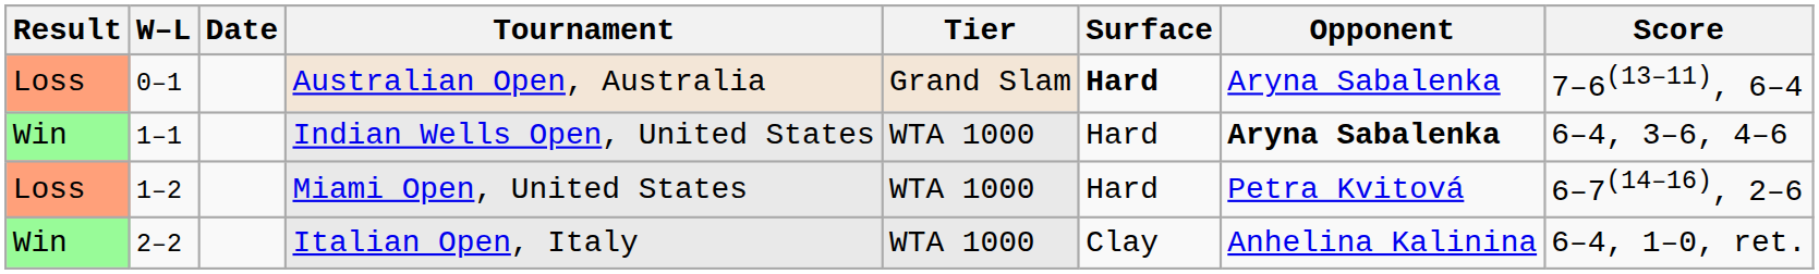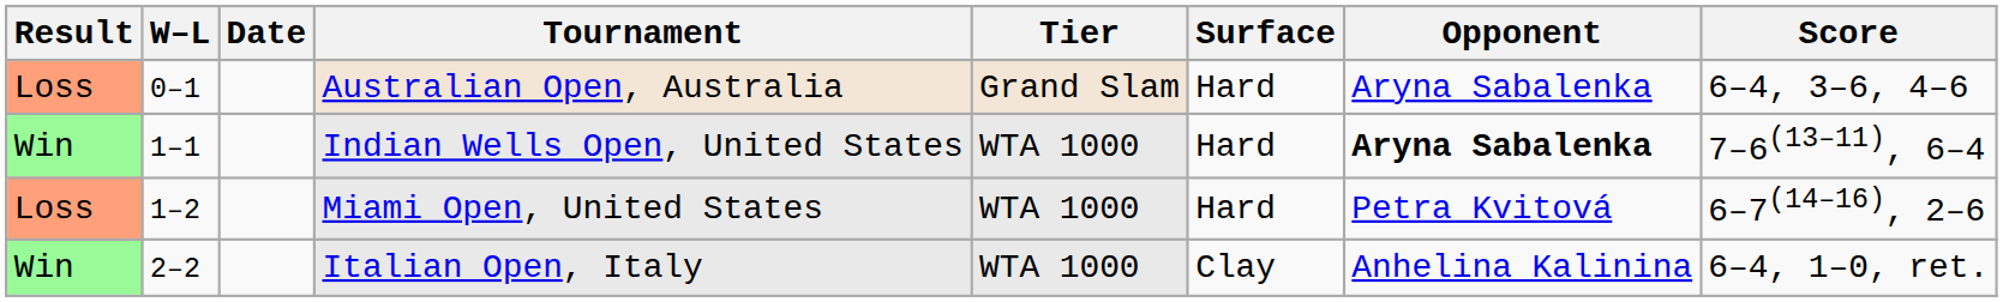Australian Open, Australia | Surface: bold -> normal
Australian Open, Australia | Score: 7–6(13–11), 6–4 -> 6–4, 3–6, 4–6
Indian Wells Open, United States | Score: 6–4, 3–6, 4–6 -> 7–6(13–11), 6–4
